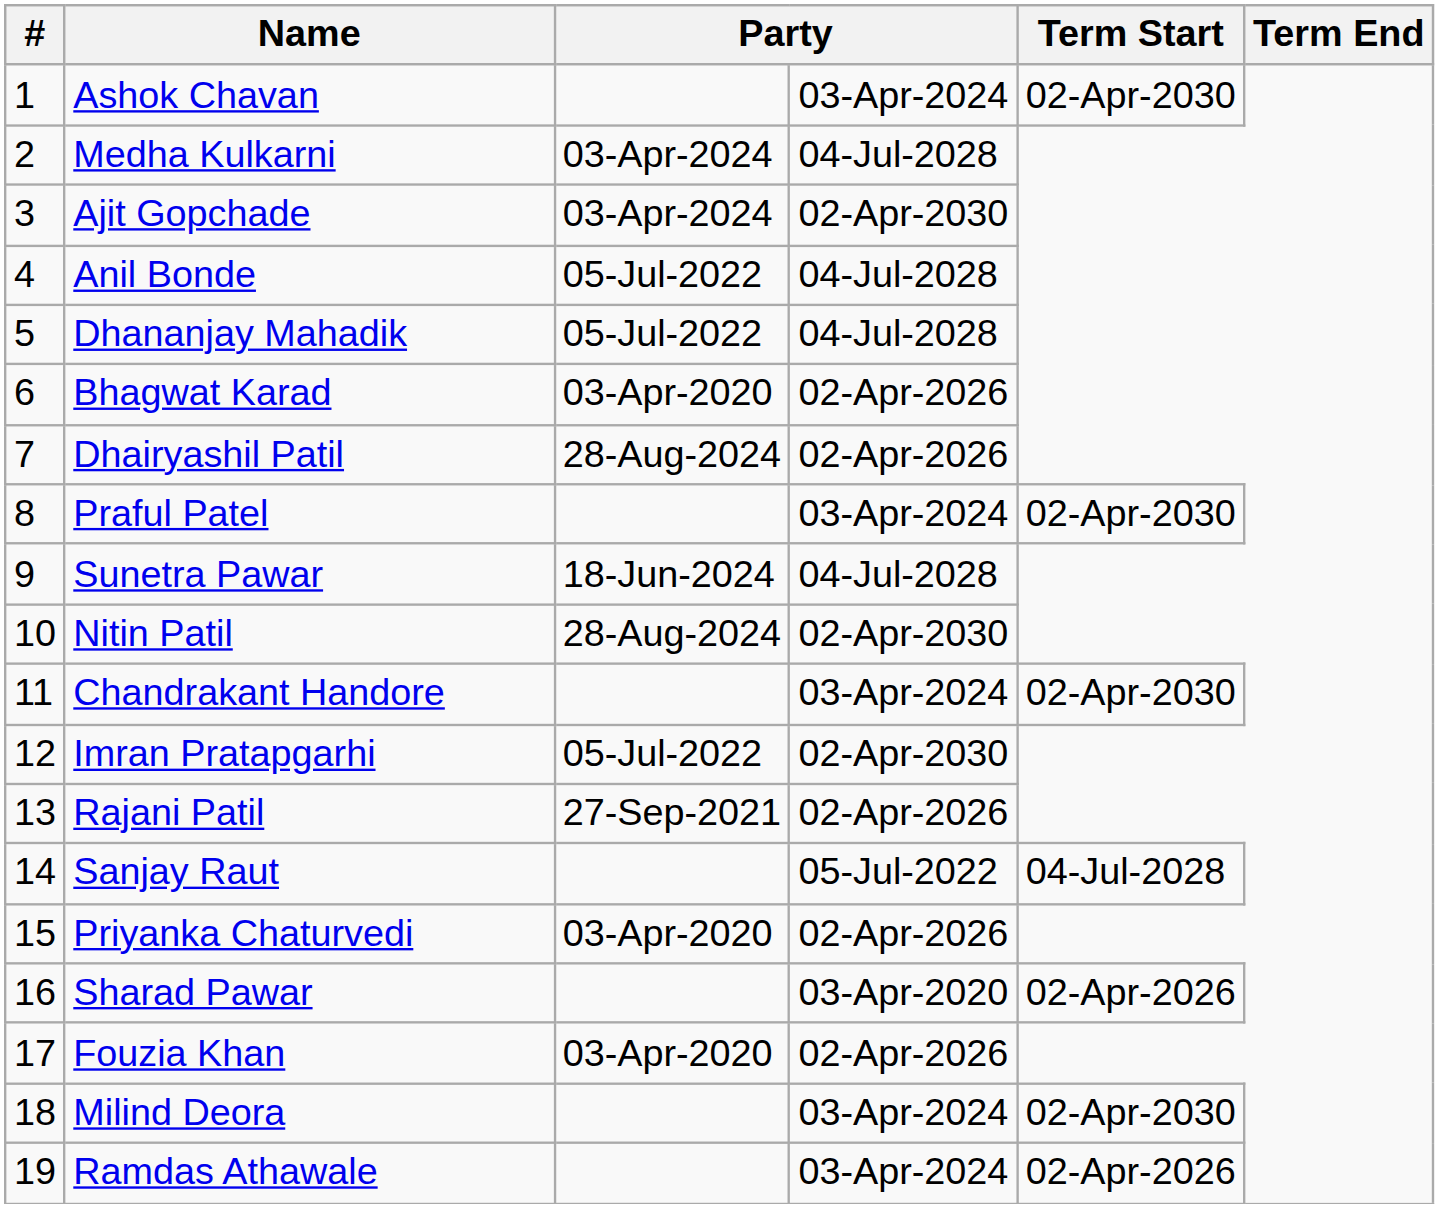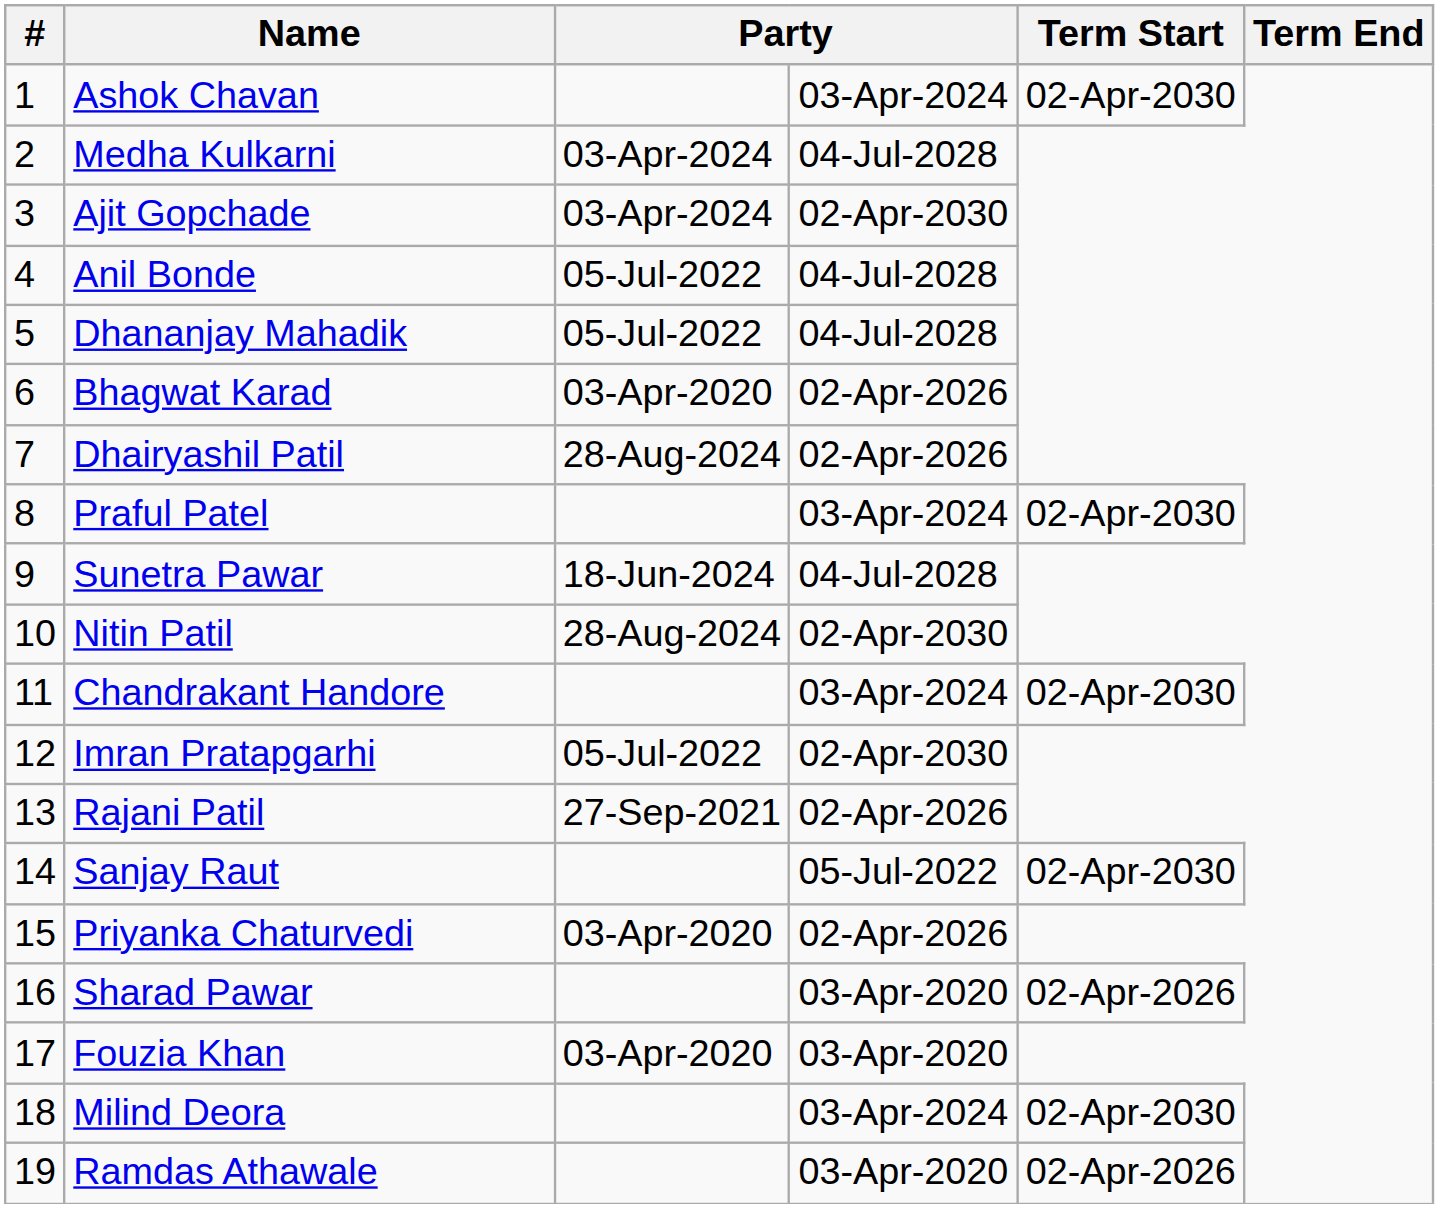Sanjay Raut | Term Start: 04-Jul-2028 -> 02-Apr-2030
Fouzia Khan | column 4: 02-Apr-2026 -> 03-Apr-2020
Ramdas Athawale | column 4: 03-Apr-2024 -> 03-Apr-2020
